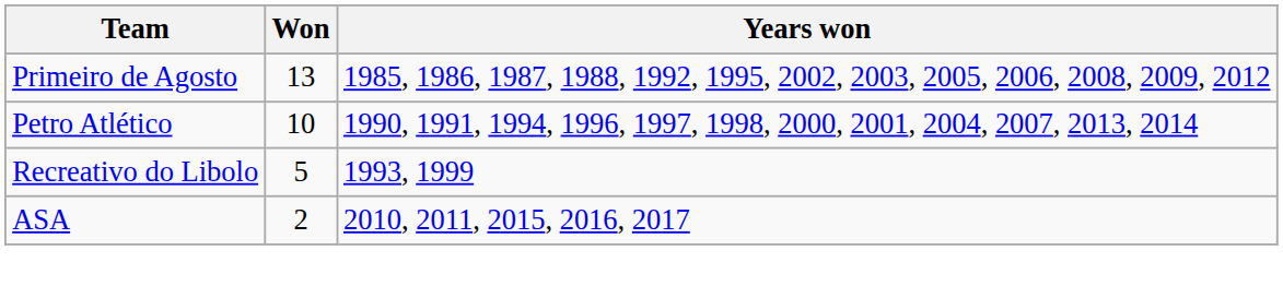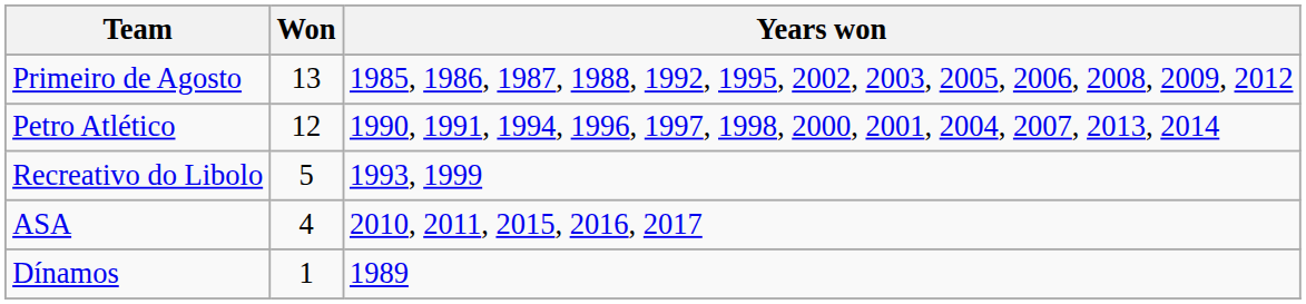Petro Atlético | Won: 10 -> 12
ASA | Won: 2 -> 4
+ row: Dínamos | 1 | 1989
